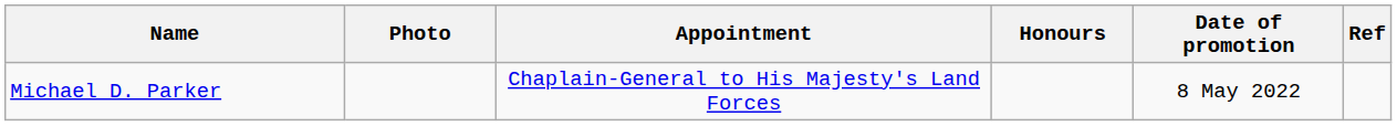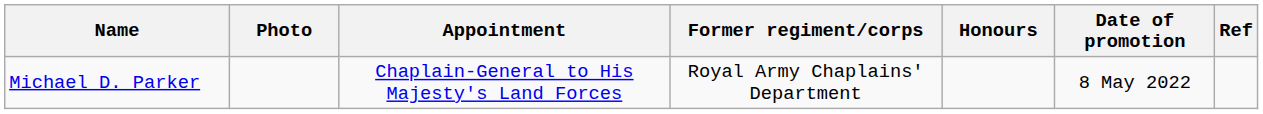+ column: Former regiment/corps | Royal Army Chaplains' Department
